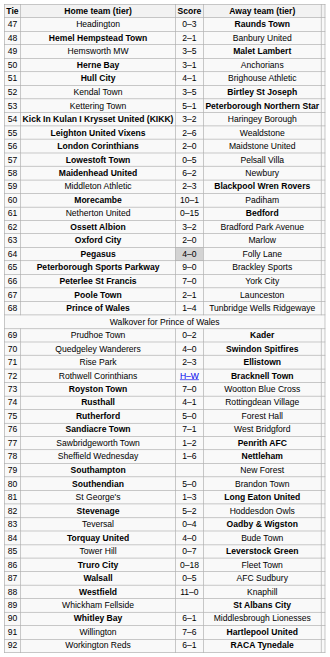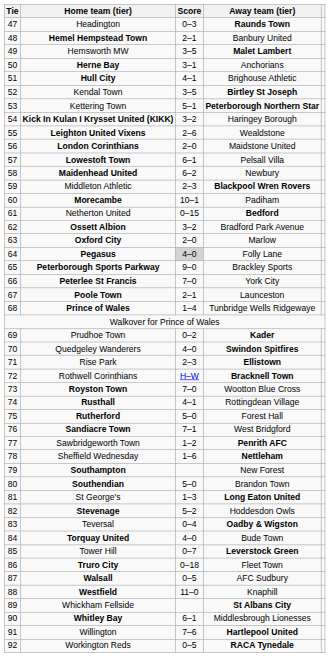Lowestoft Town | Score: 0–5 -> 6–1
Workington Reds | Score: 6–1 -> 0–5
